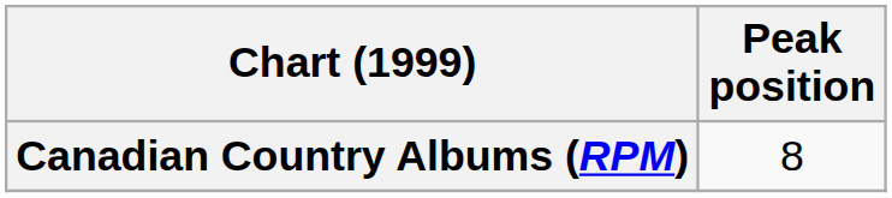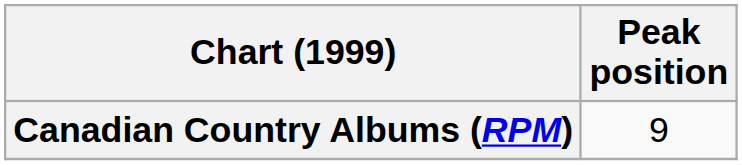Canadian Country Albums (RPM) | Peak position: 8 -> 9
